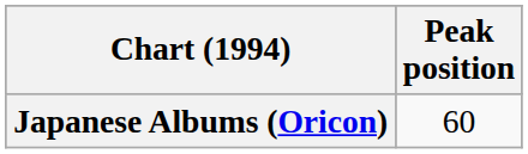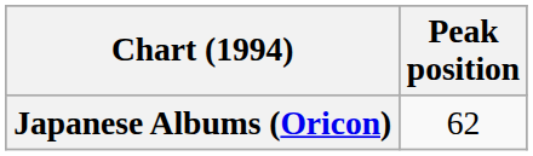Japanese Albums (Oricon) | Peak position: 60 -> 62
